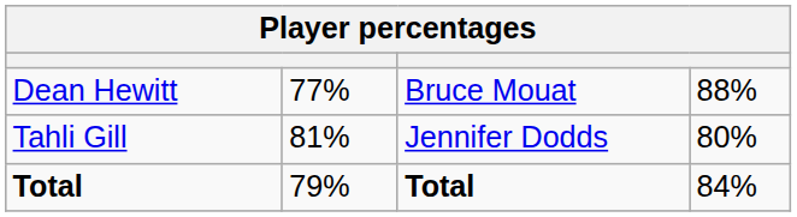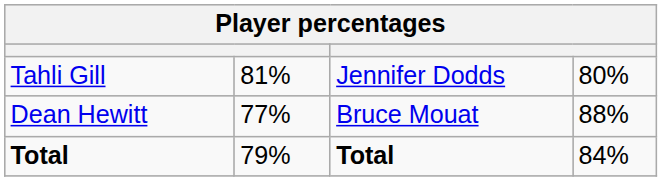rows swapped: Tahli Gill <-> Dean Hewitt
